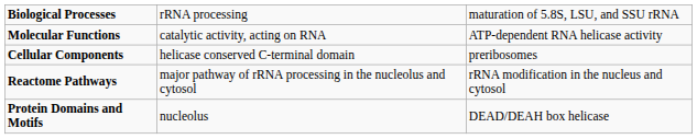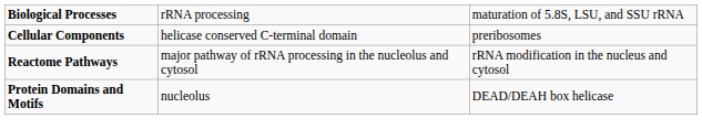- row: Molecular Functions | catalytic activity, acting on RNA | ATP-dependent RNA helicase activity
